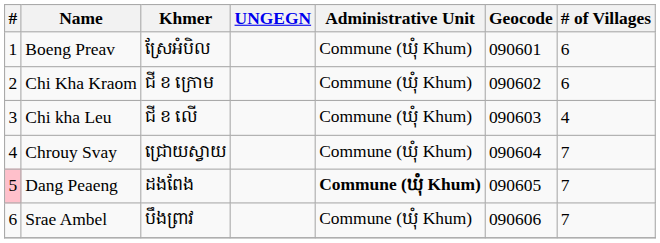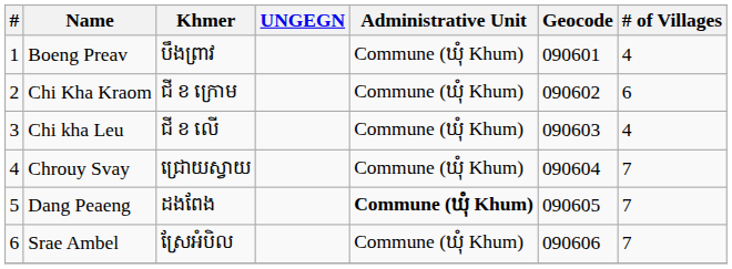Boeng Preav | Khmer: ស្រែអំបិល -> បឹងព្រាវ
Boeng Preav | # of Villages: 6 -> 4
Dang Peaeng | #: pink background -> no background
Srae Ambel | Khmer: បឹងព្រាវ -> ស្រែអំបិល
